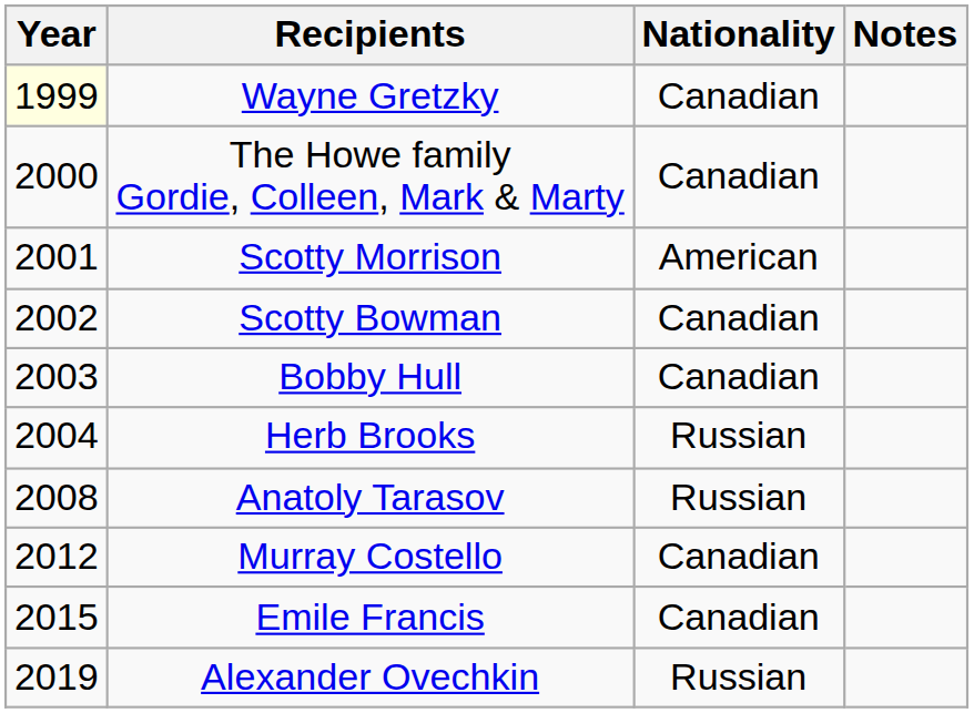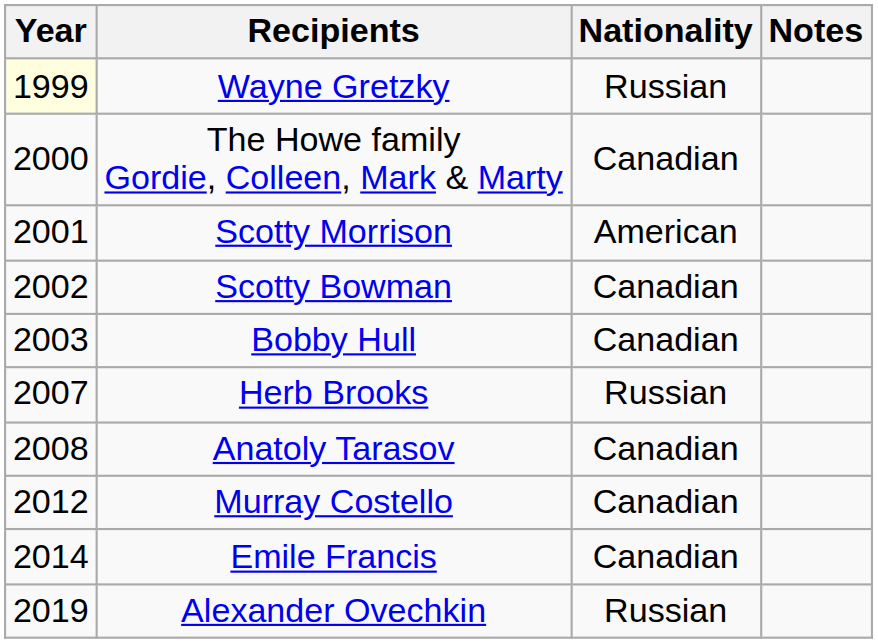Wayne Gretzky | Nationality: Canadian -> Russian
Herb Brooks | Year: 2004 -> 2007
Anatoly Tarasov | Nationality: Russian -> Canadian
Emile Francis | Year: 2015 -> 2014
